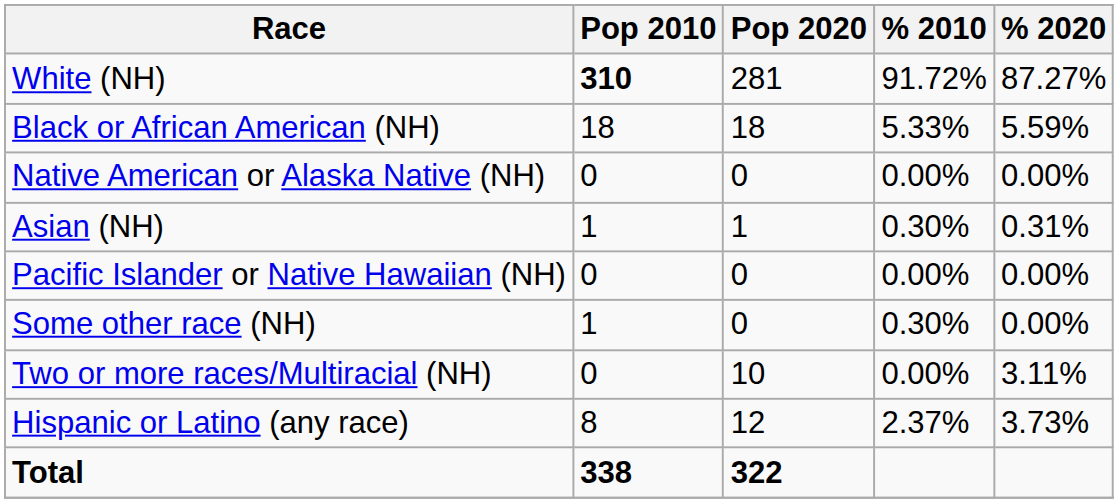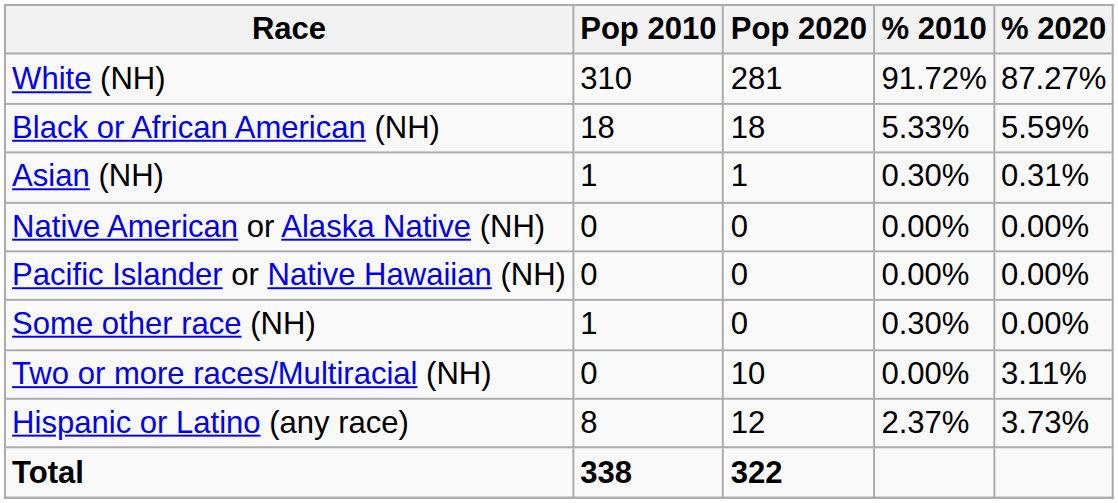White (NH) | Pop 2010: bold -> normal
rows swapped: Native American or Alaska Native (NH) <-> Asian (NH)
